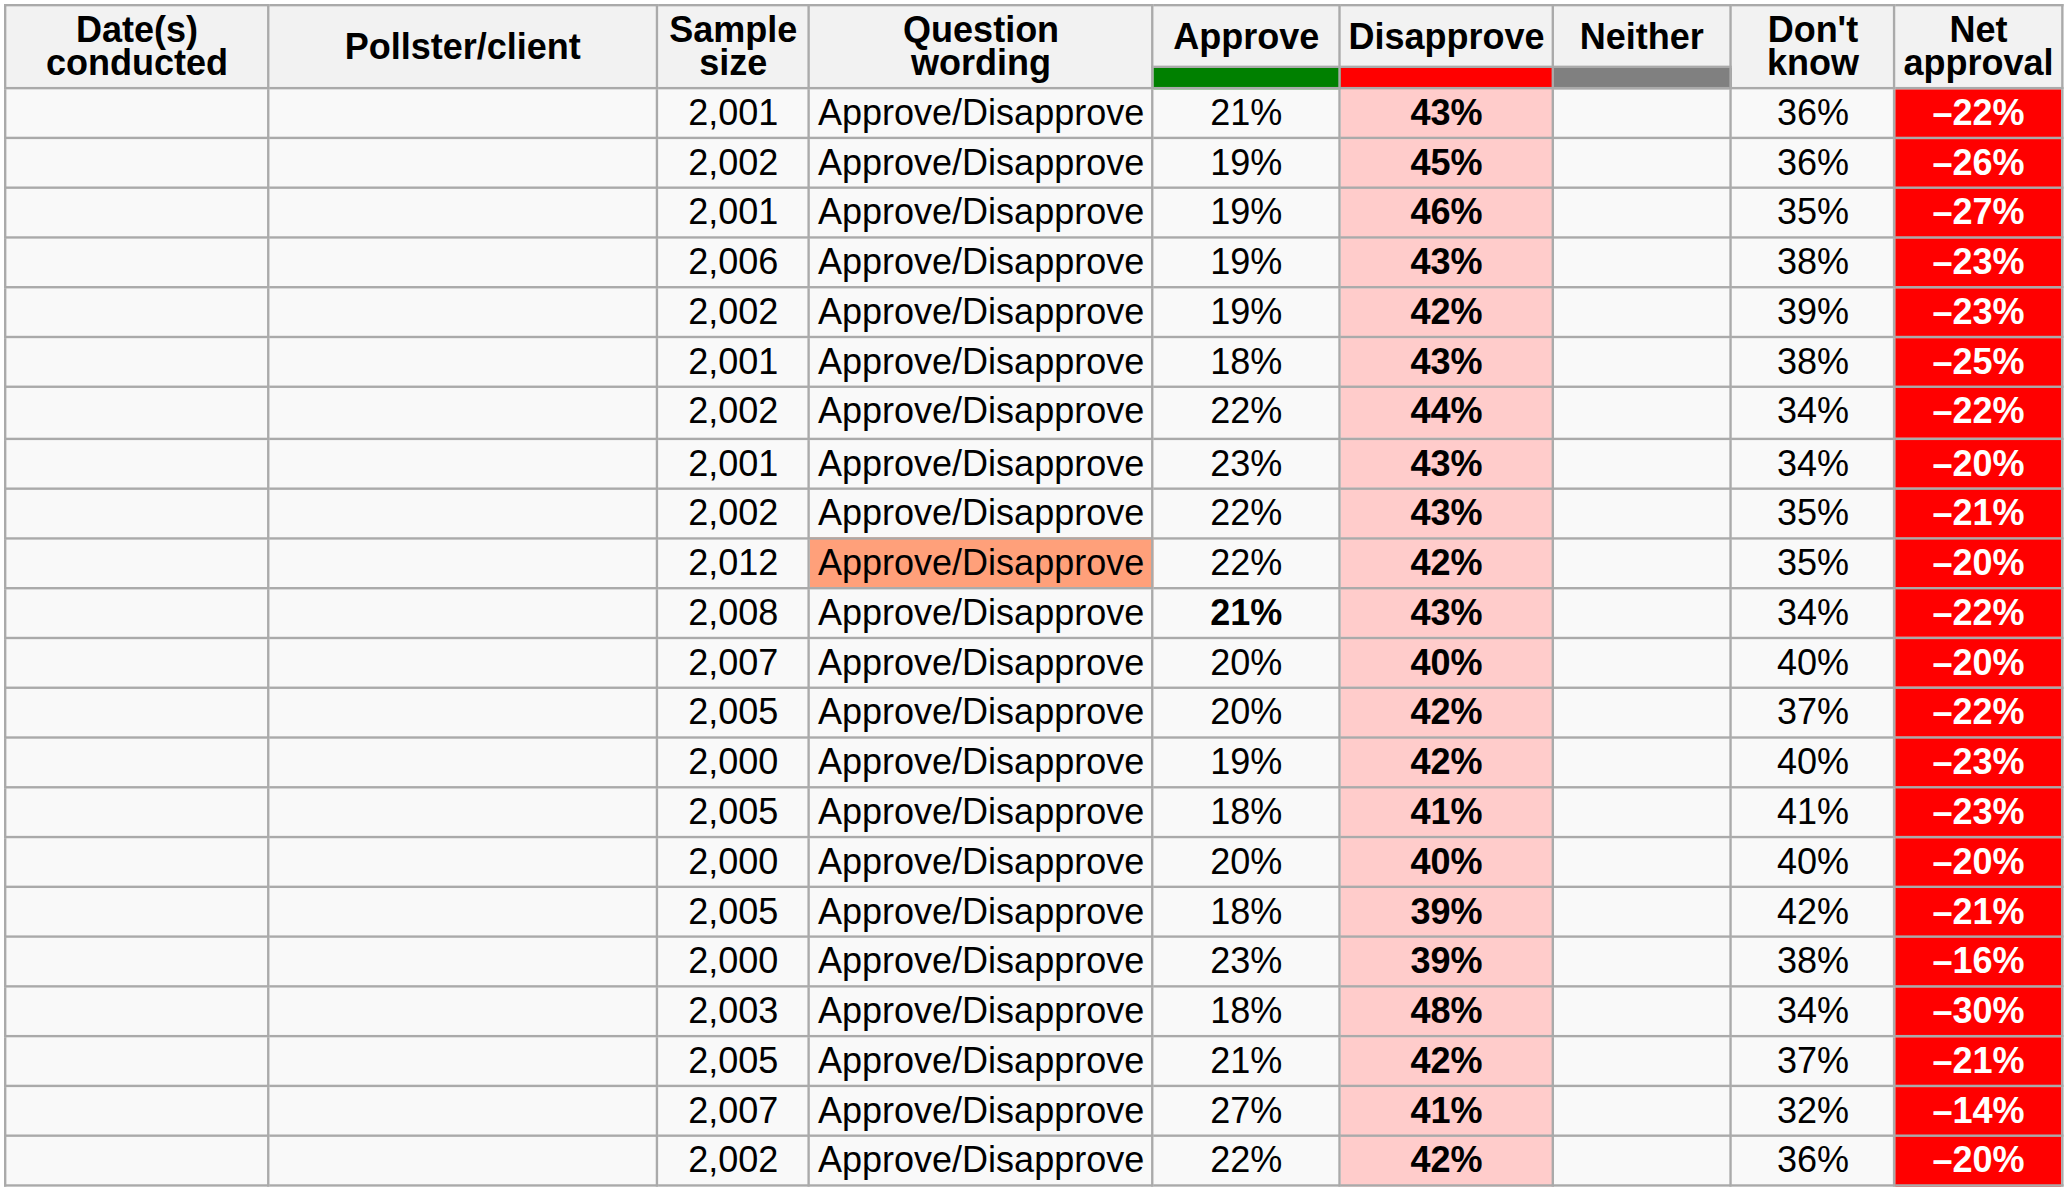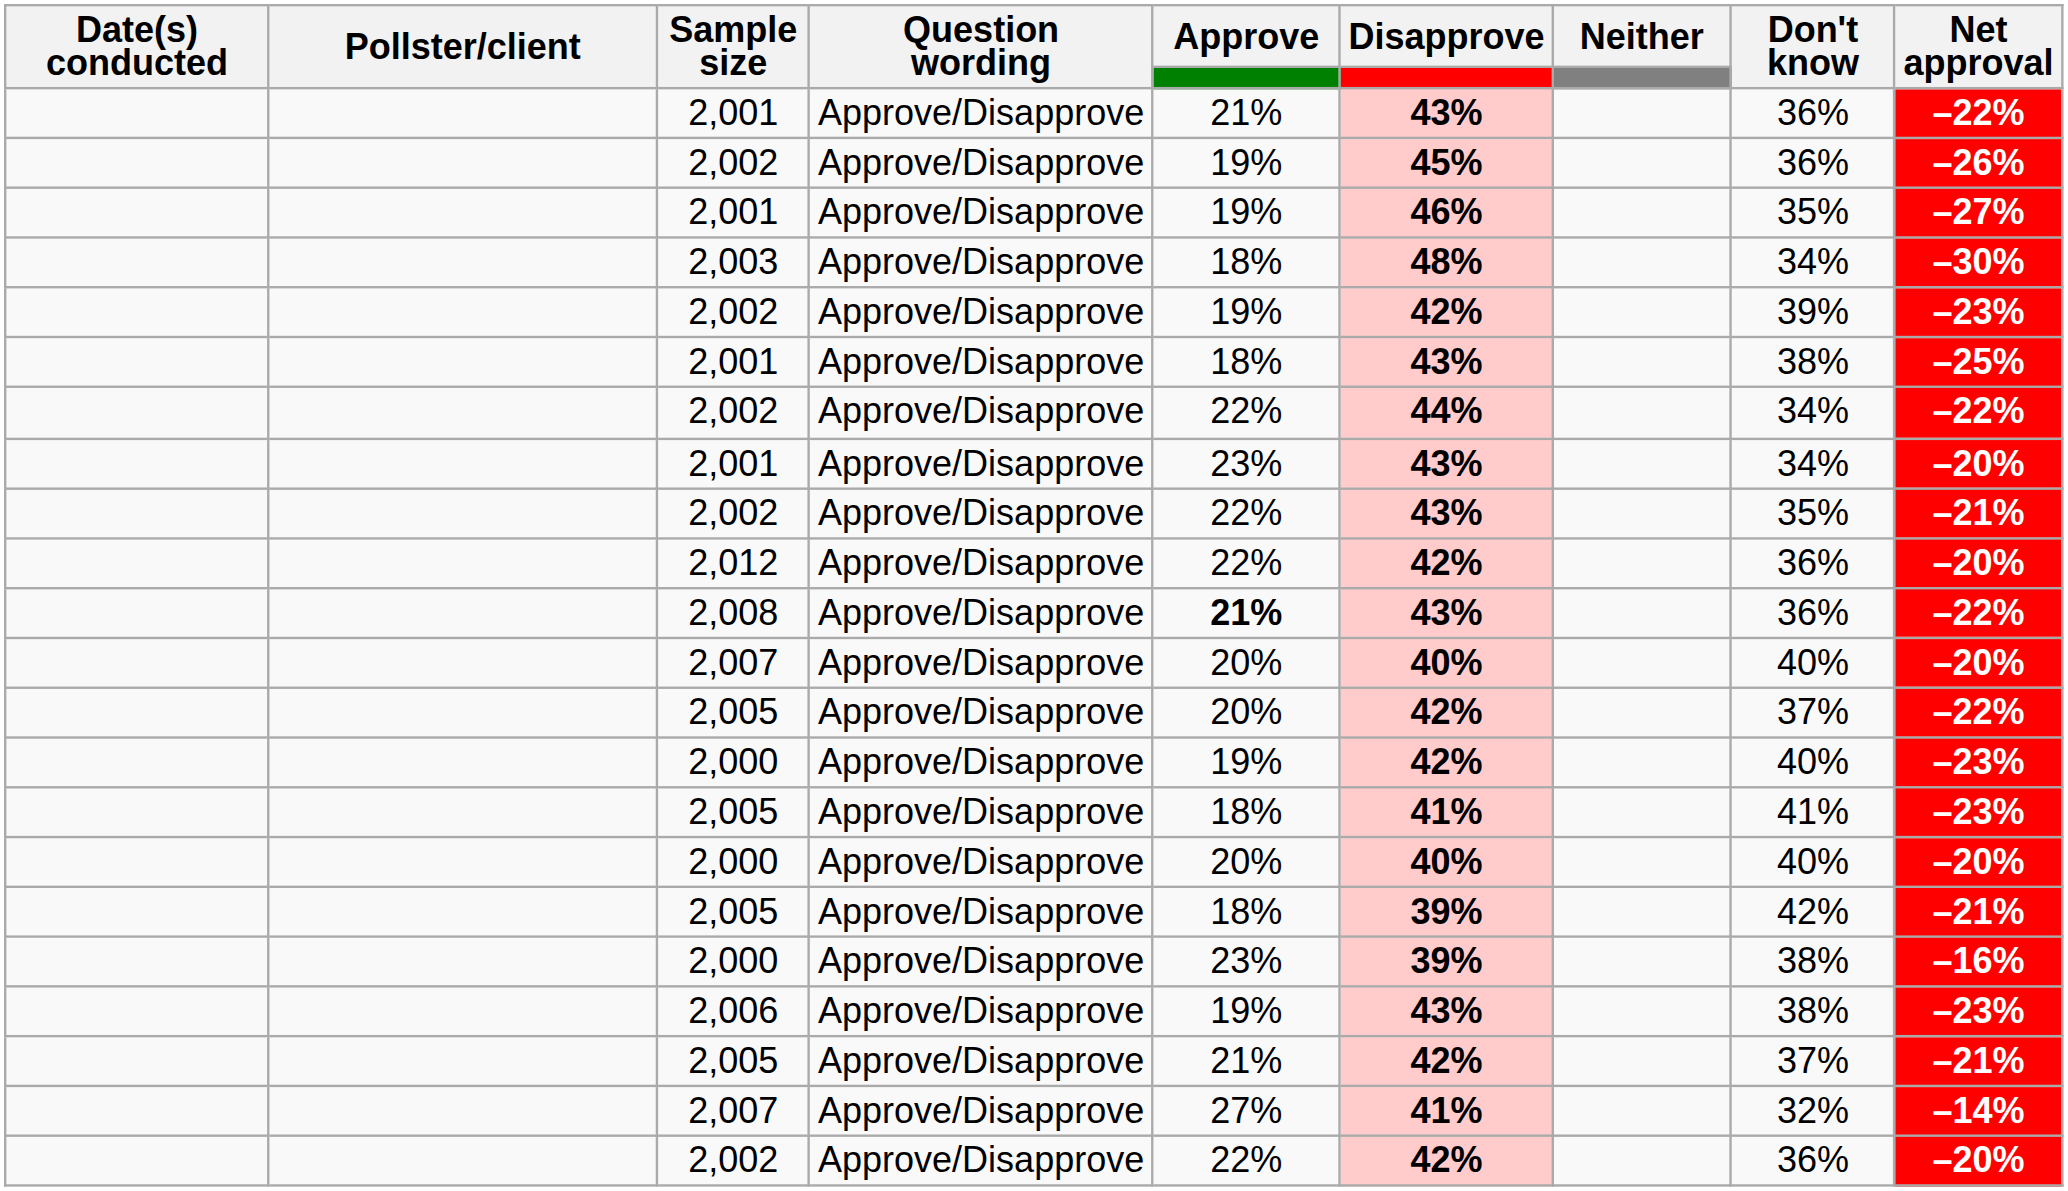rows swapped: 2,003 <-> 2,006
2,012 | Question wording: lightsalmon background -> no background
2,012 | Don't know: 35% -> 36%
2,008 | Don't know: 34% -> 36%
